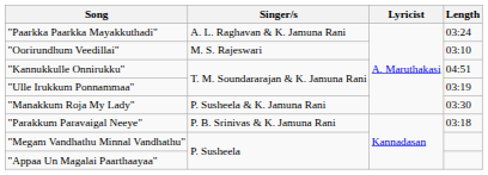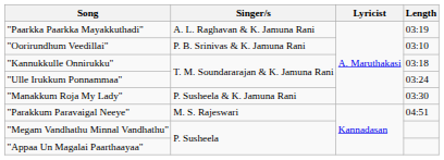"Paarkka Paarkka Mayakkuthadi" | Length: 03:24 -> 03:19
"Oorirundhum Veedillai" | Singer/s: M. S. Rajeswari -> P. B. Srinivas & K. Jamuna Rani
"Kannukkulle Onnirukku" | Length: 04:51 -> 03:18
"Ulle Irukkum Ponnammaa" | Length: 03:19 -> 03:24
"Parakkum Paravaigal Neeye" | Singer/s: P. B. Srinivas & K. Jamuna Rani -> M. S. Rajeswari
"Parakkum Paravaigal Neeye" | Length: 03:18 -> 04:51
